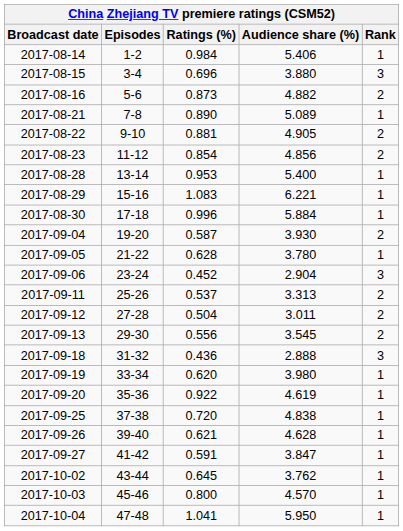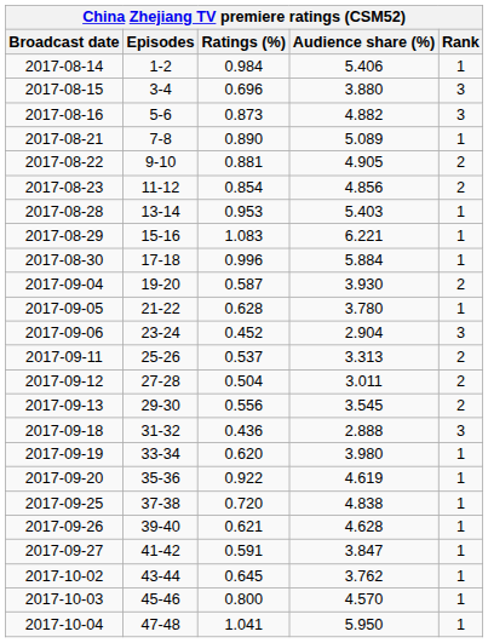2017-08-16 | Rank: 2 -> 3
2017-08-28 | Audience share (%): 5.400 -> 5.403
